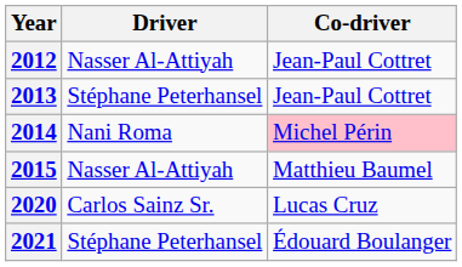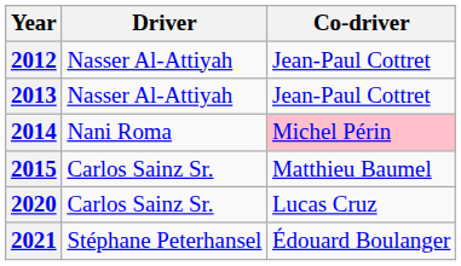2013 | Driver: Stéphane Peterhansel -> Nasser Al-Attiyah
2015 | Driver: Nasser Al-Attiyah -> Carlos Sainz Sr.
